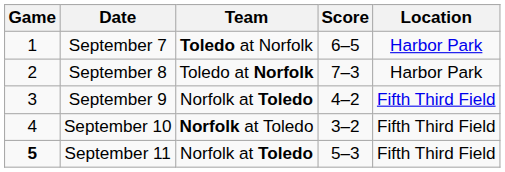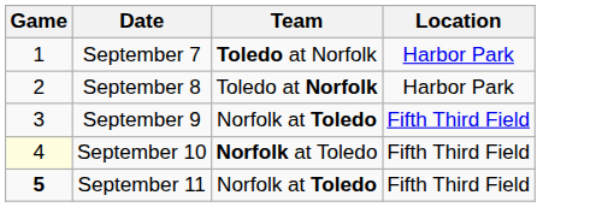- column: Score | 6–5 | 7–3 | 4–2 | 3–2 | 5–3
September 10 | Game: no background -> lightyellow background
